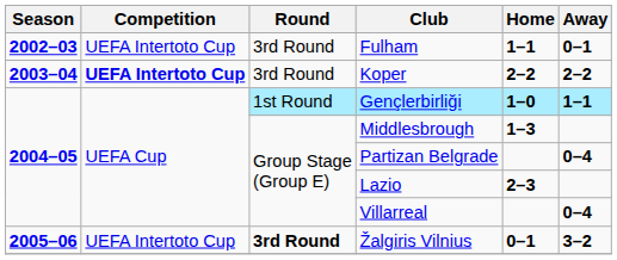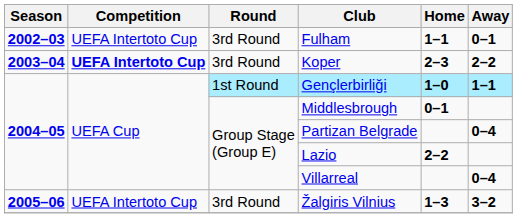Koper | Home: 2–2 -> 2–3
Middlesbrough | Home: 1–3 -> 0–1
Lazio | Home: 2–3 -> 2–2
Žalgiris Vilnius | Round: bold -> normal
Žalgiris Vilnius | Home: 0–1 -> 1–3
